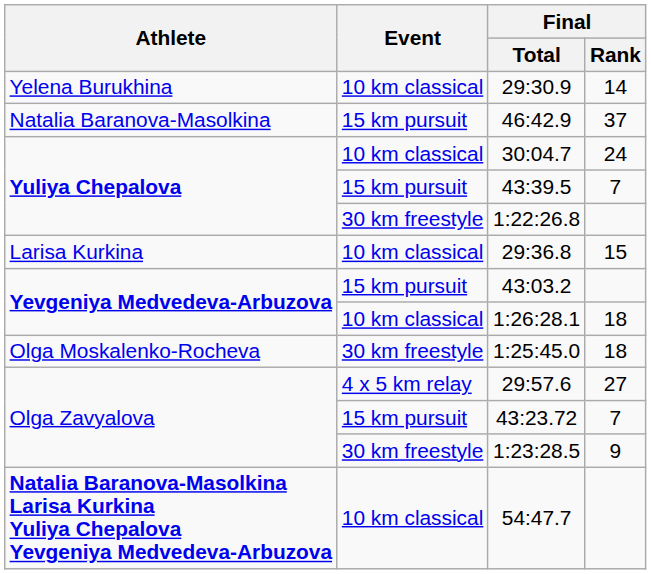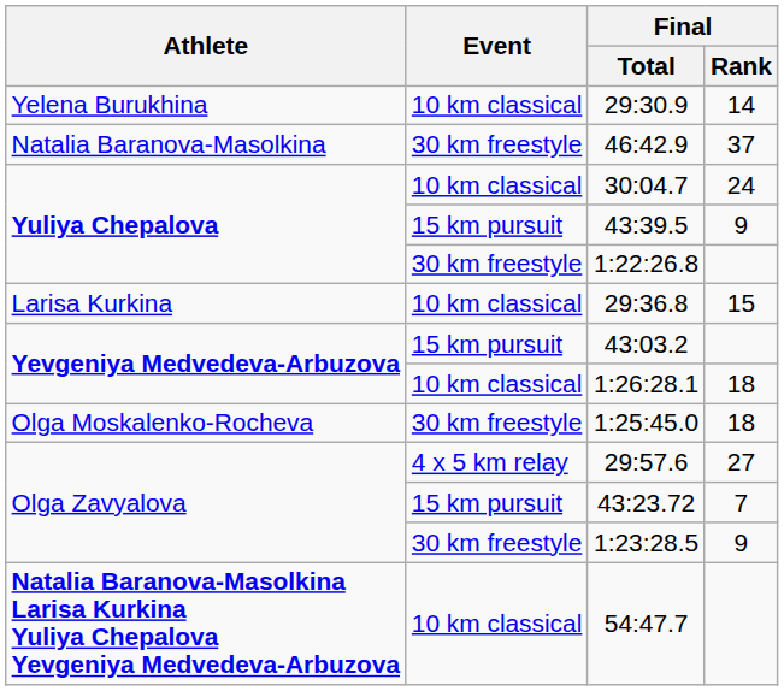46:42.9 | Event: 15 km pursuit -> 30 km freestyle
43:39.5 | Final / Rank: 7 -> 9
